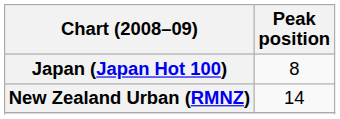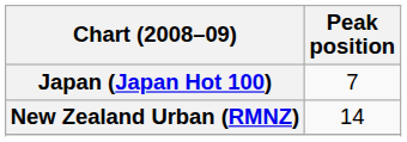Japan (Japan Hot 100) | Peak position: 8 -> 7
